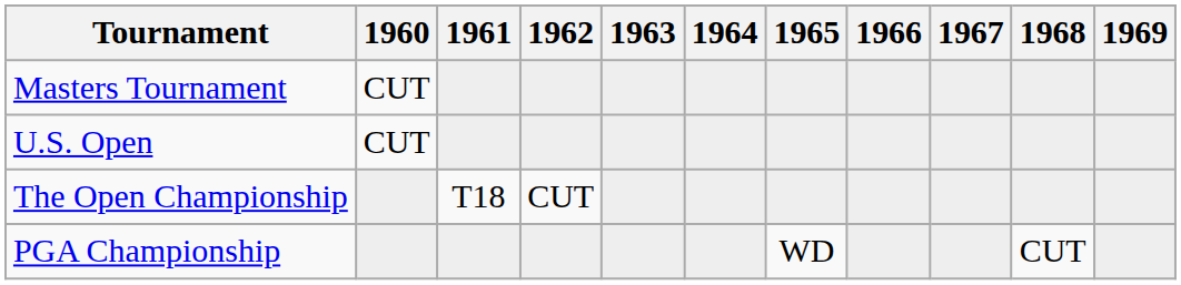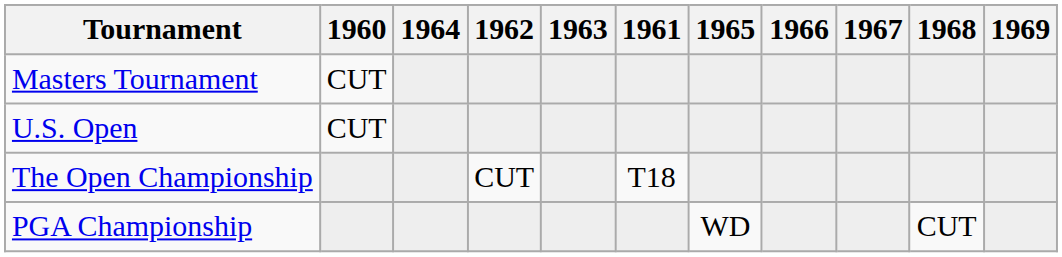columns swapped: 1961 <-> 1964
